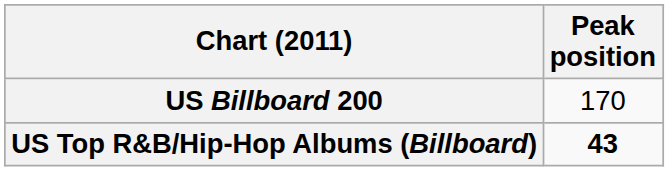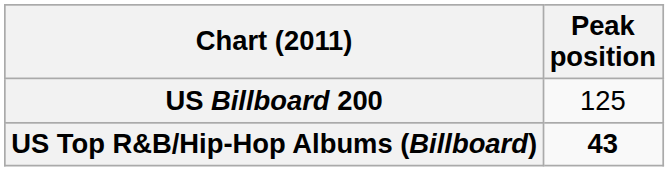US Billboard 200 | Peak position: 170 -> 125
